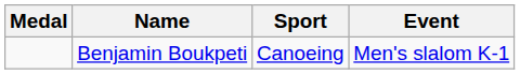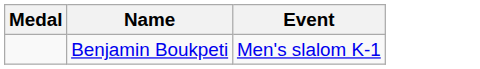- column: Sport | Canoeing
